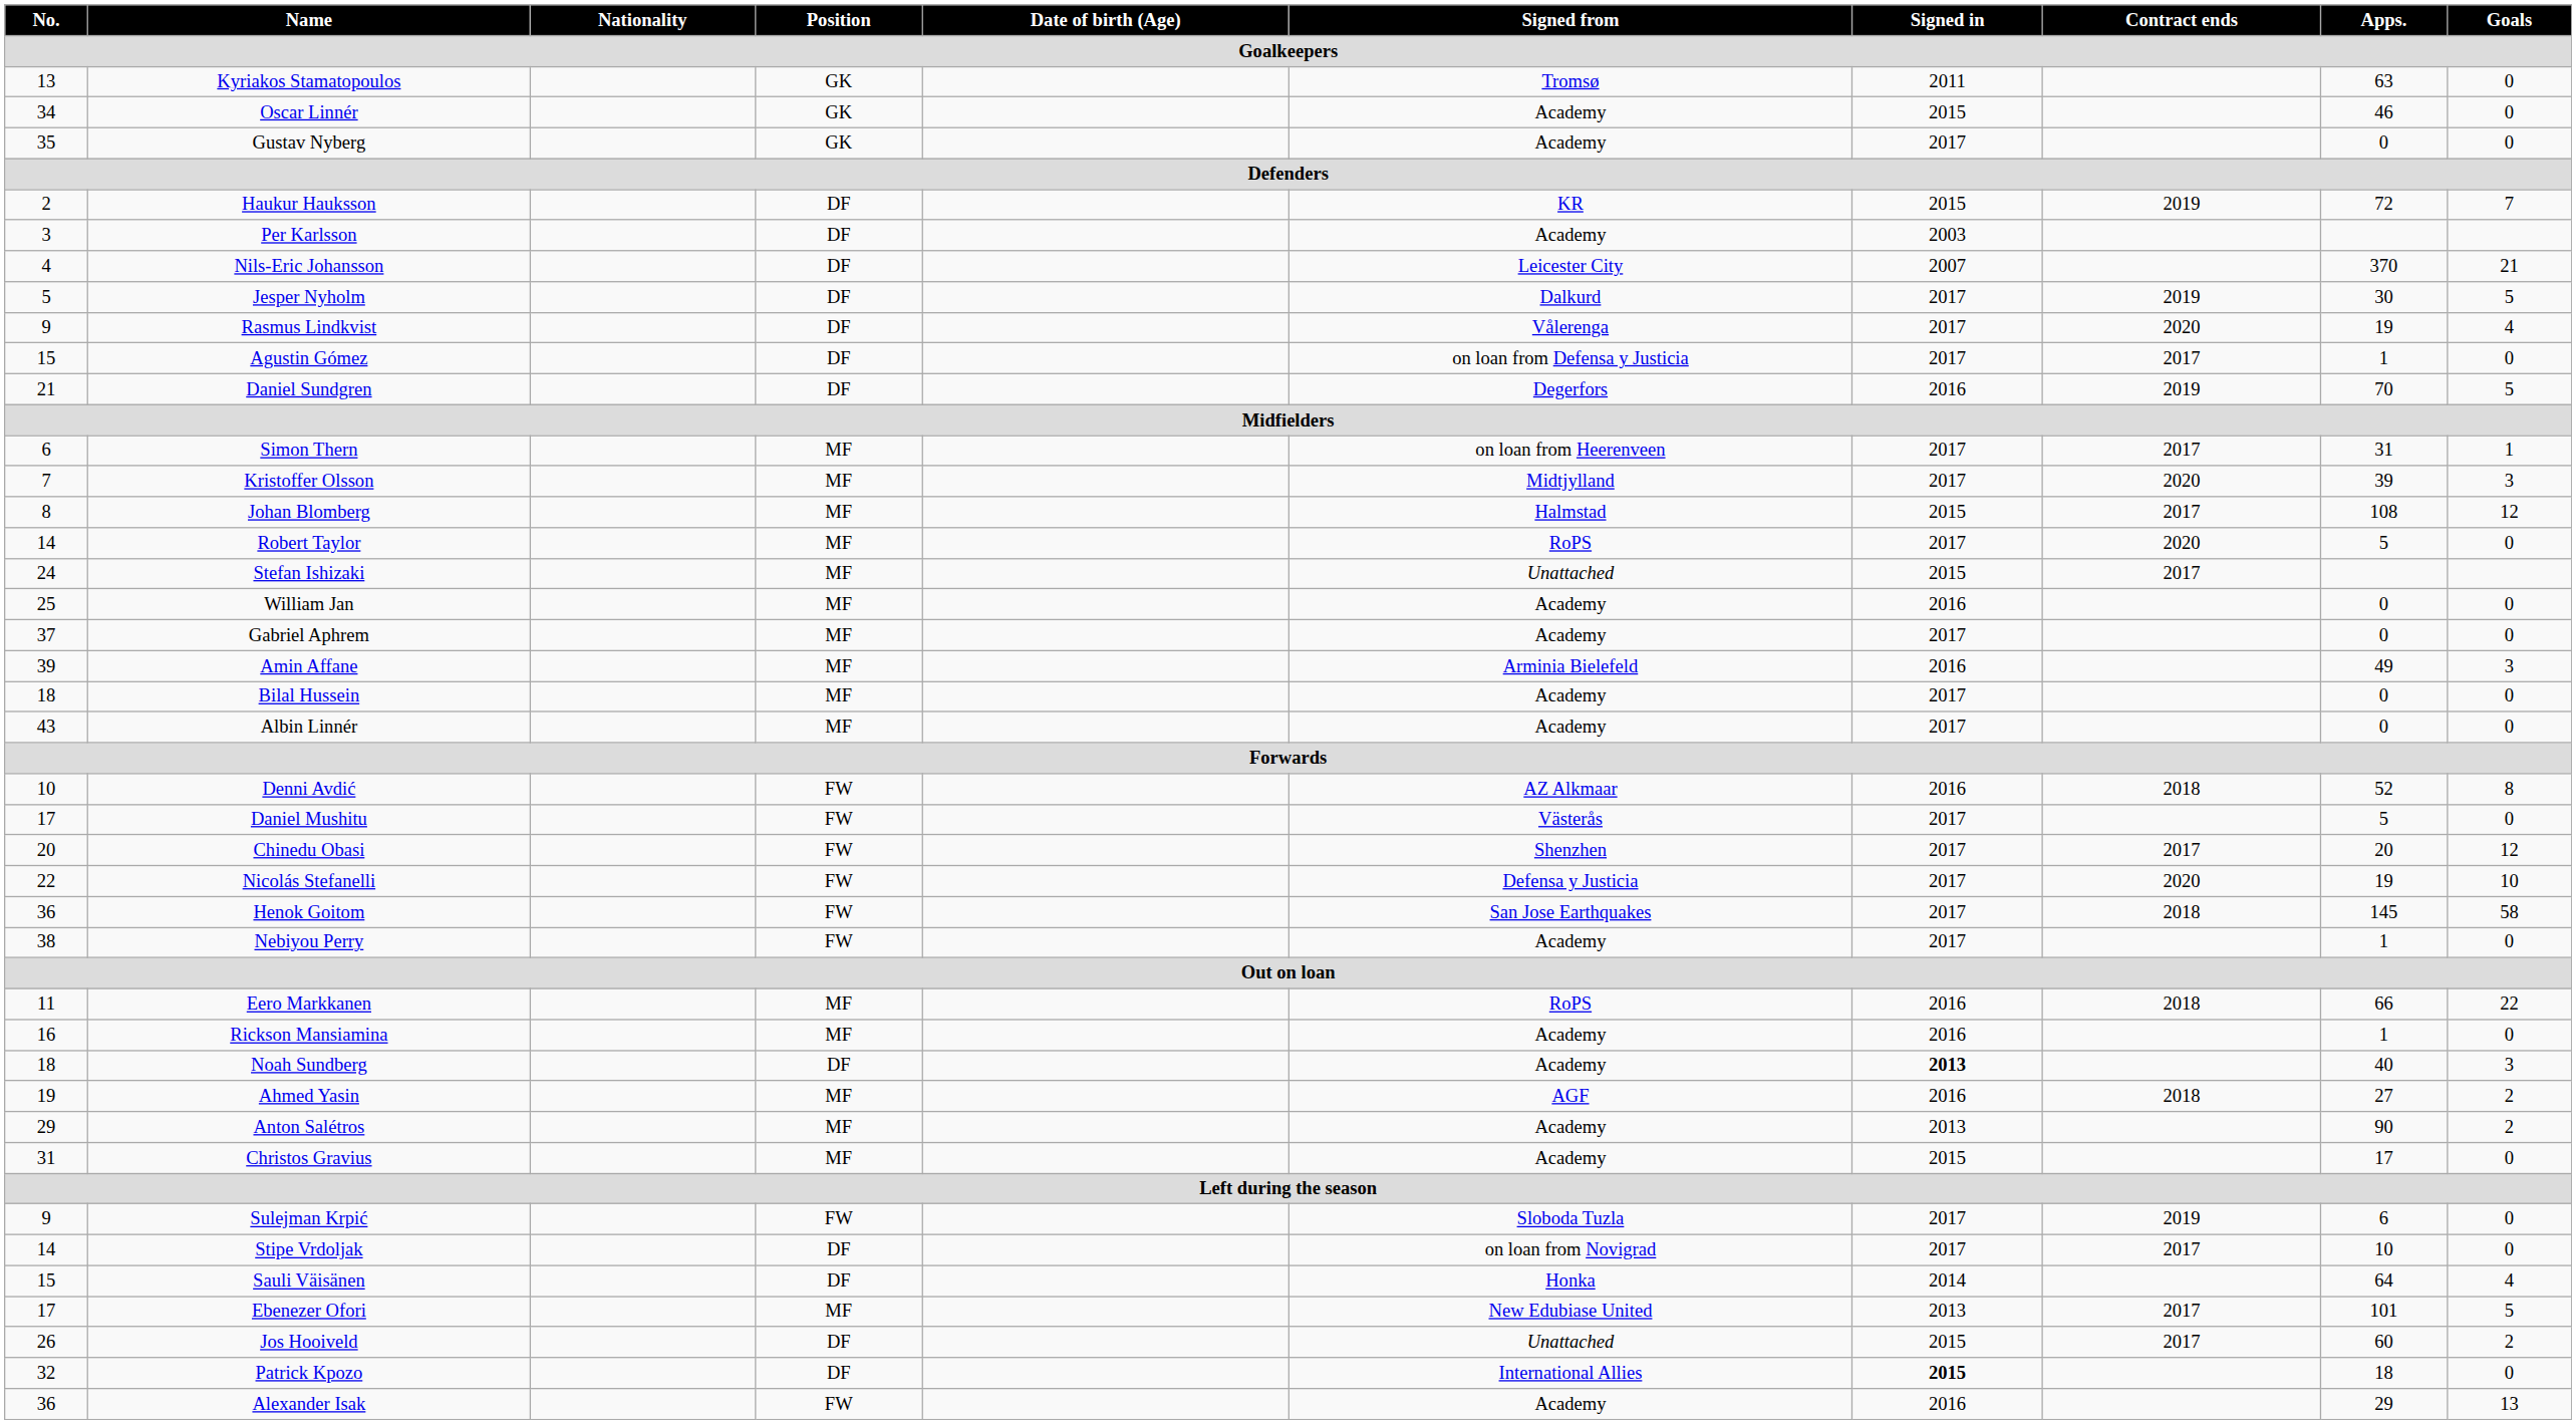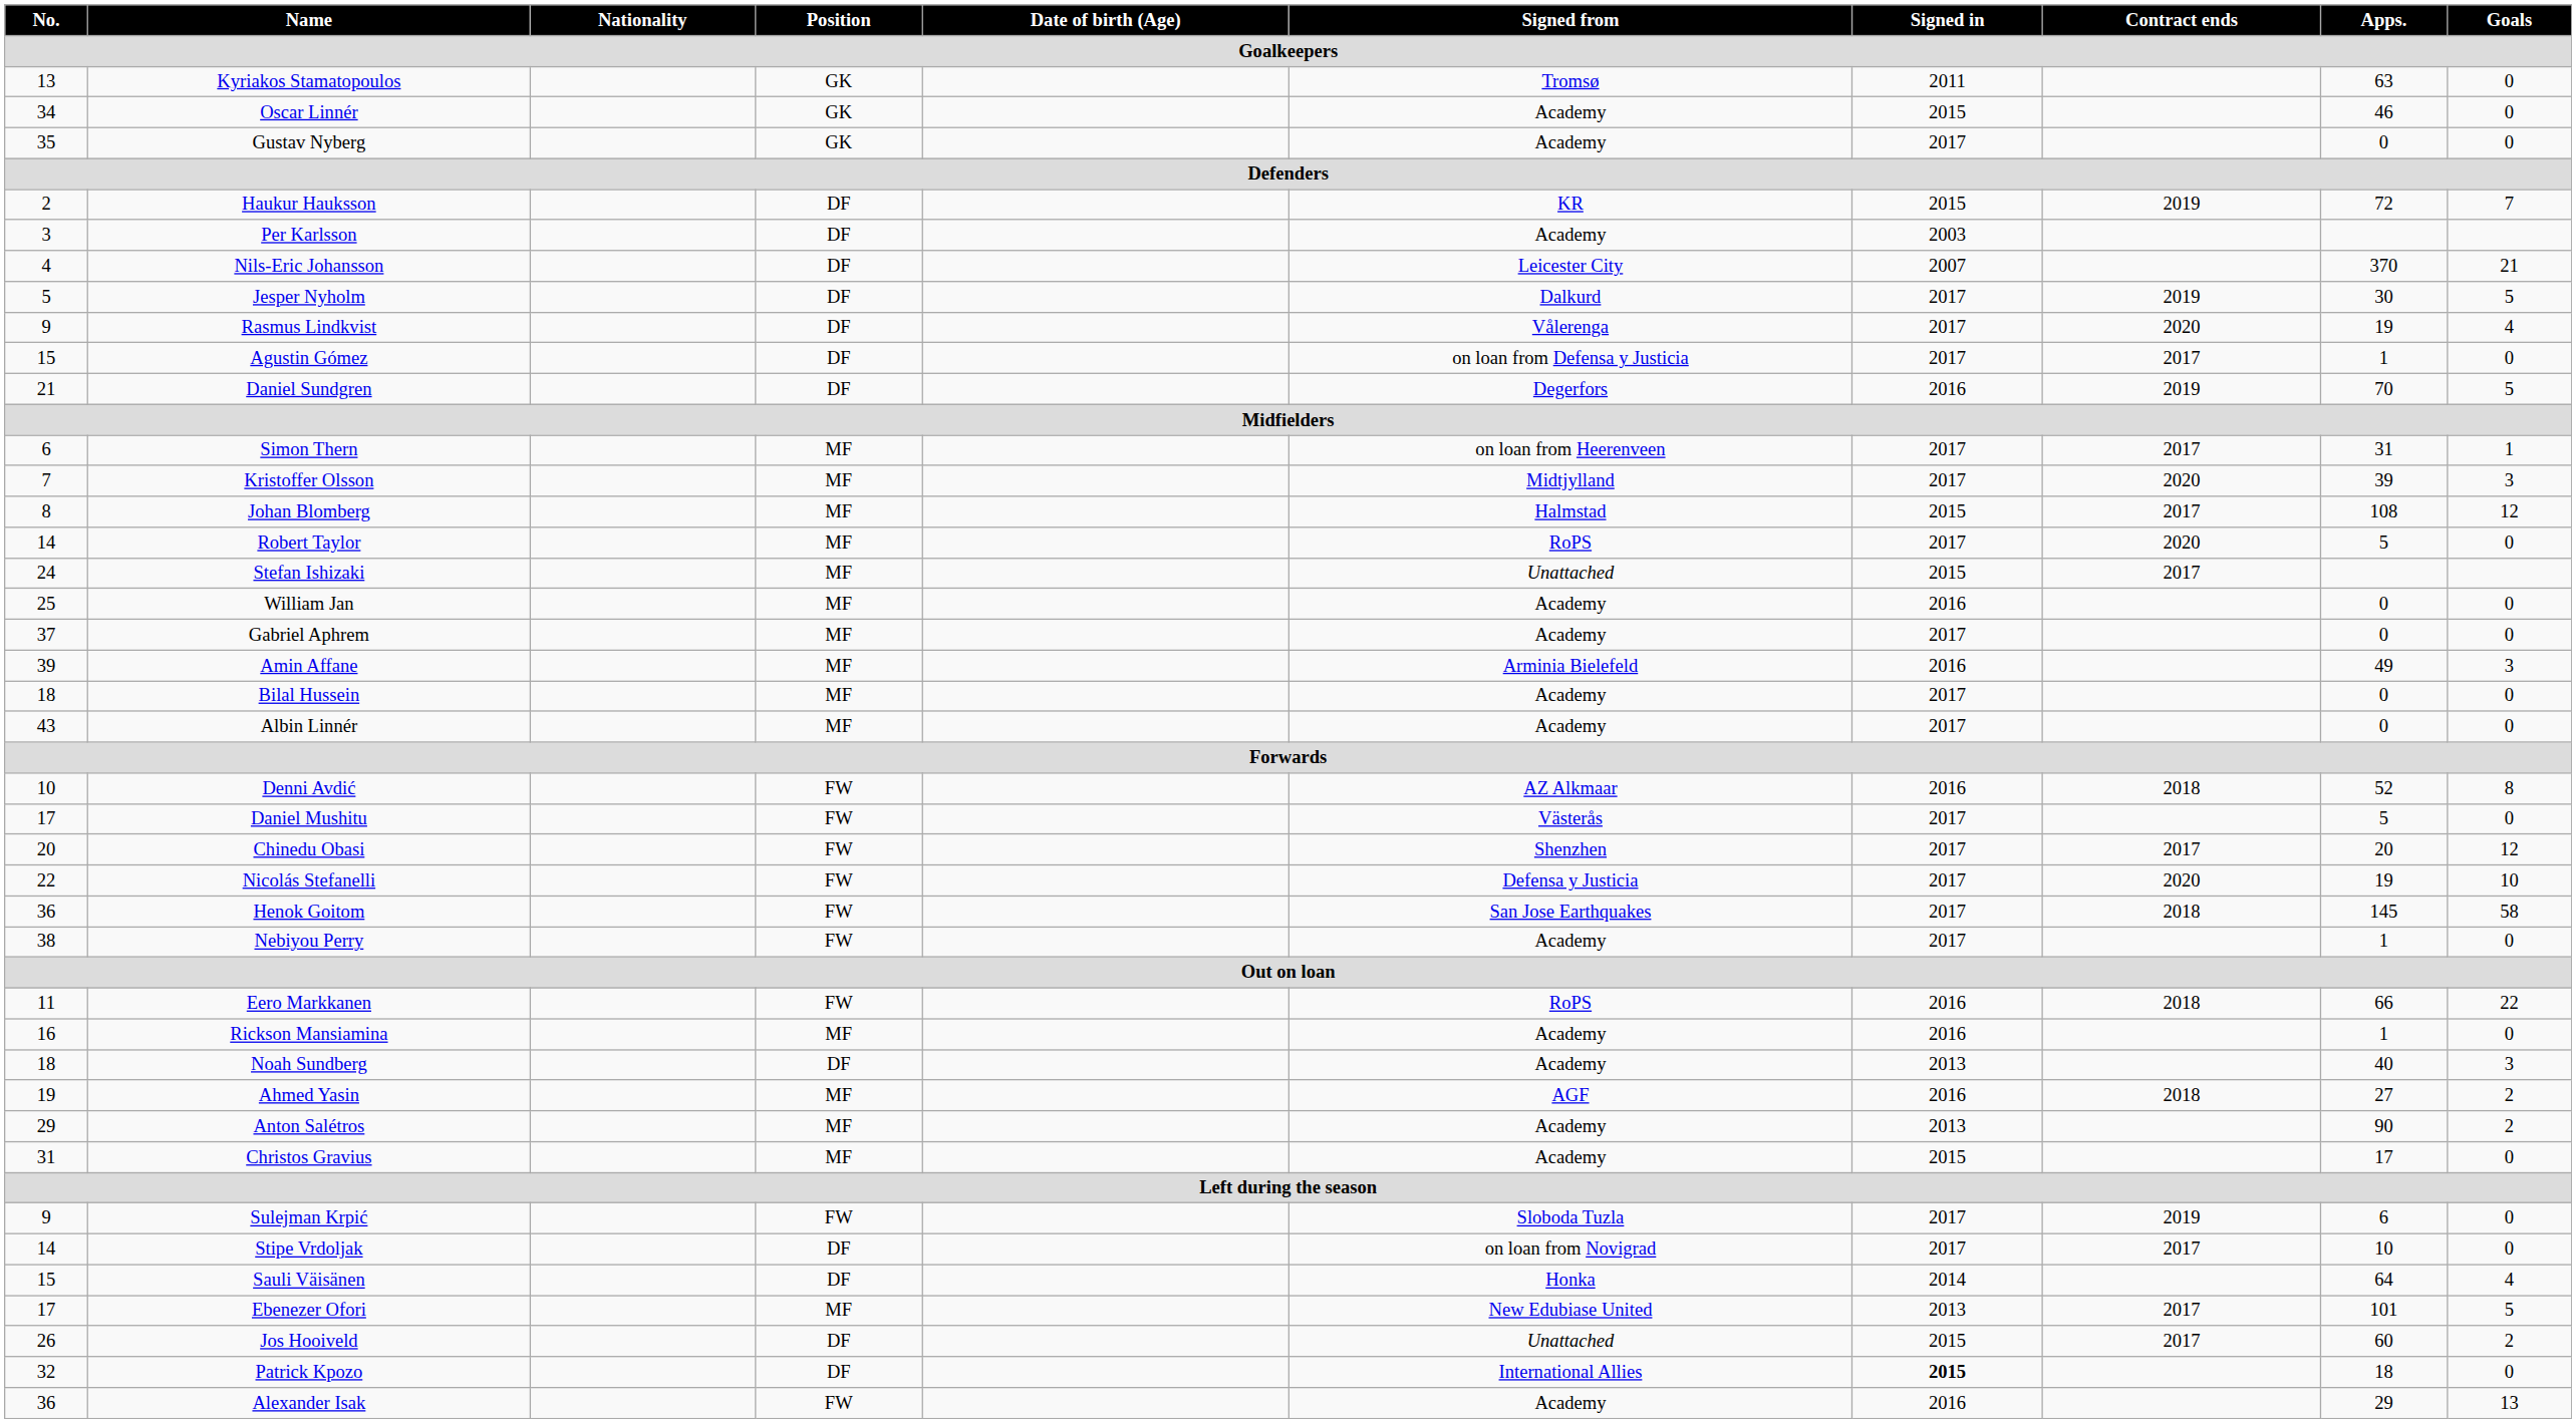Eero Markkanen | Position: MF -> FW
Noah Sundberg | Signed in: bold -> normal
